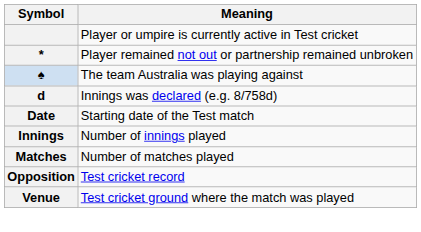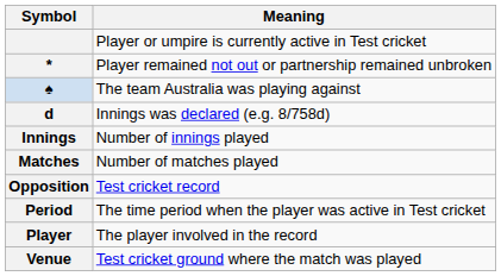- row: Date | Starting date of the Test match
+ row: Period | The time period when the player was active in Test cricket
+ row: Player | The player involved in the record
